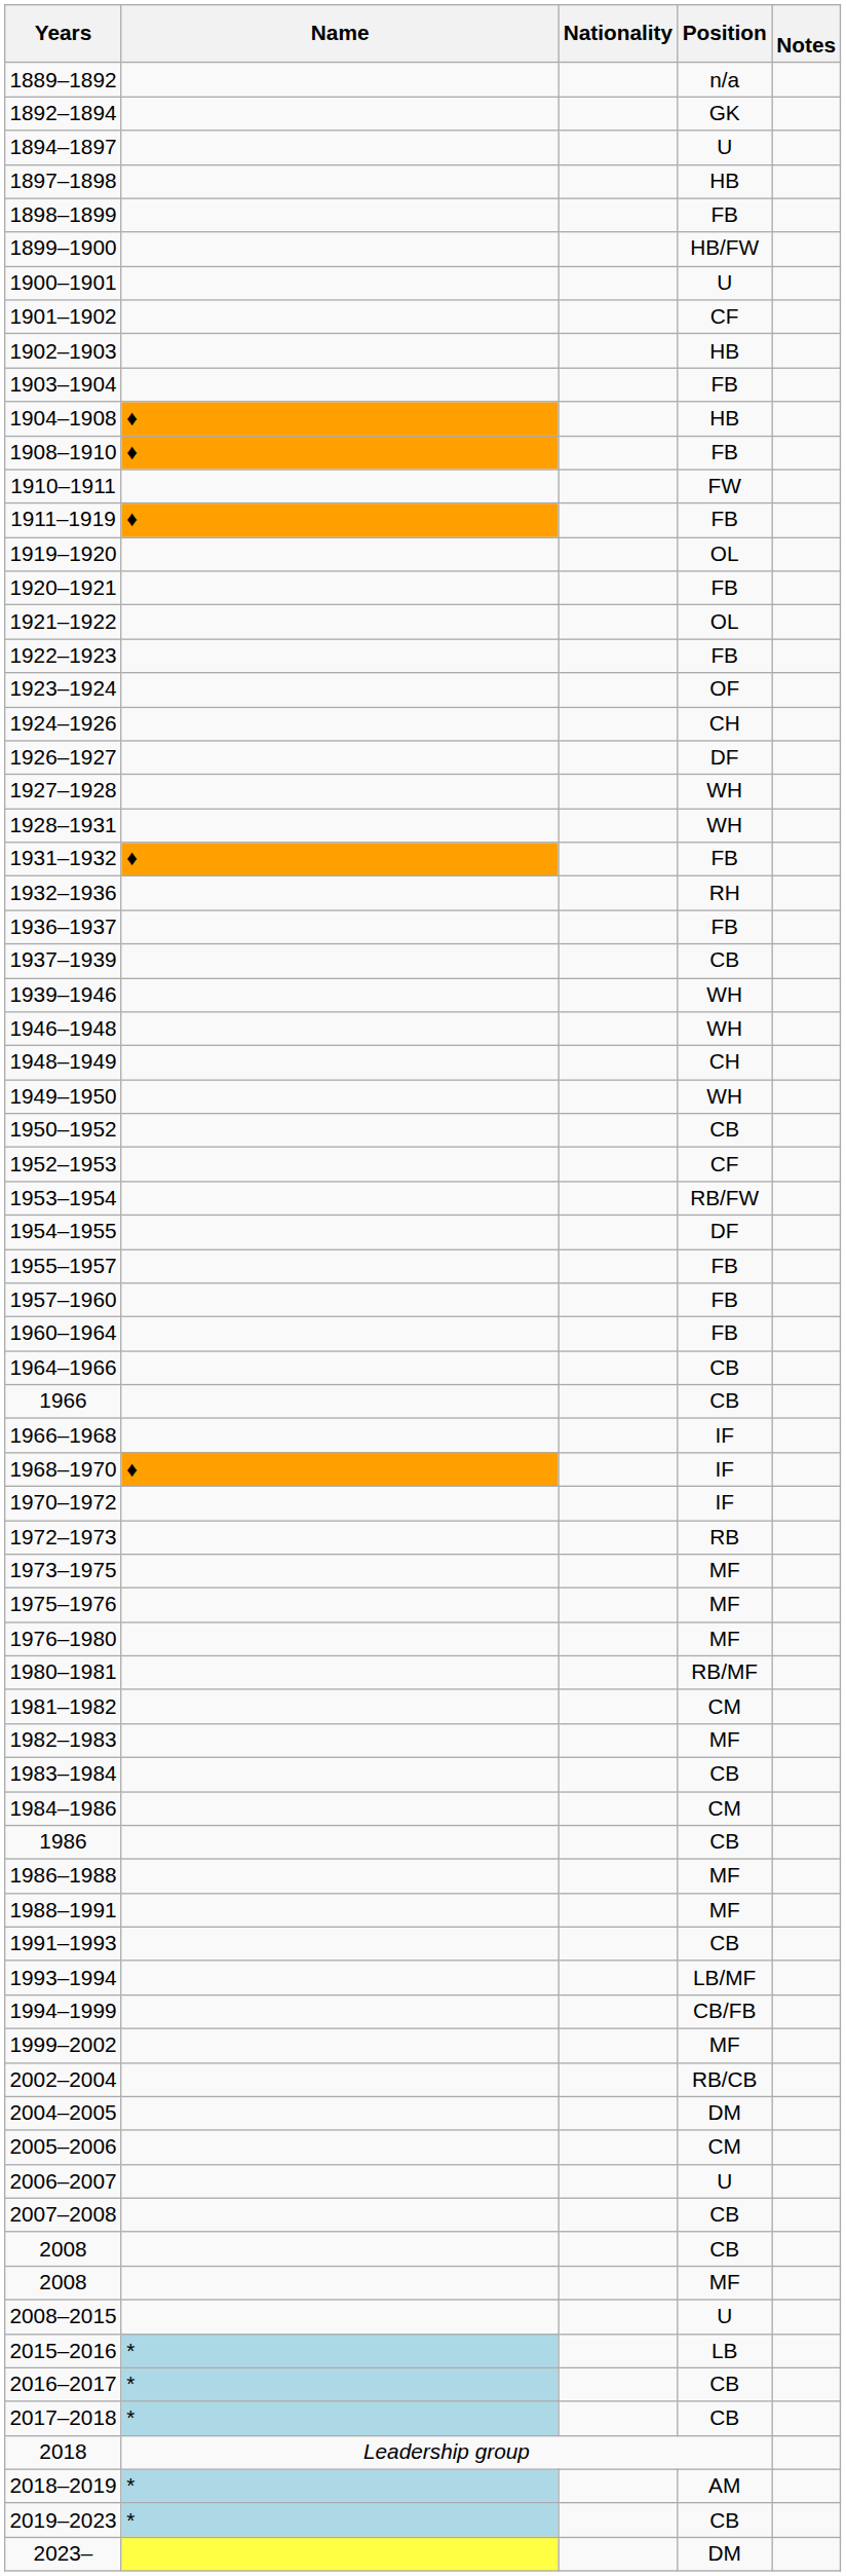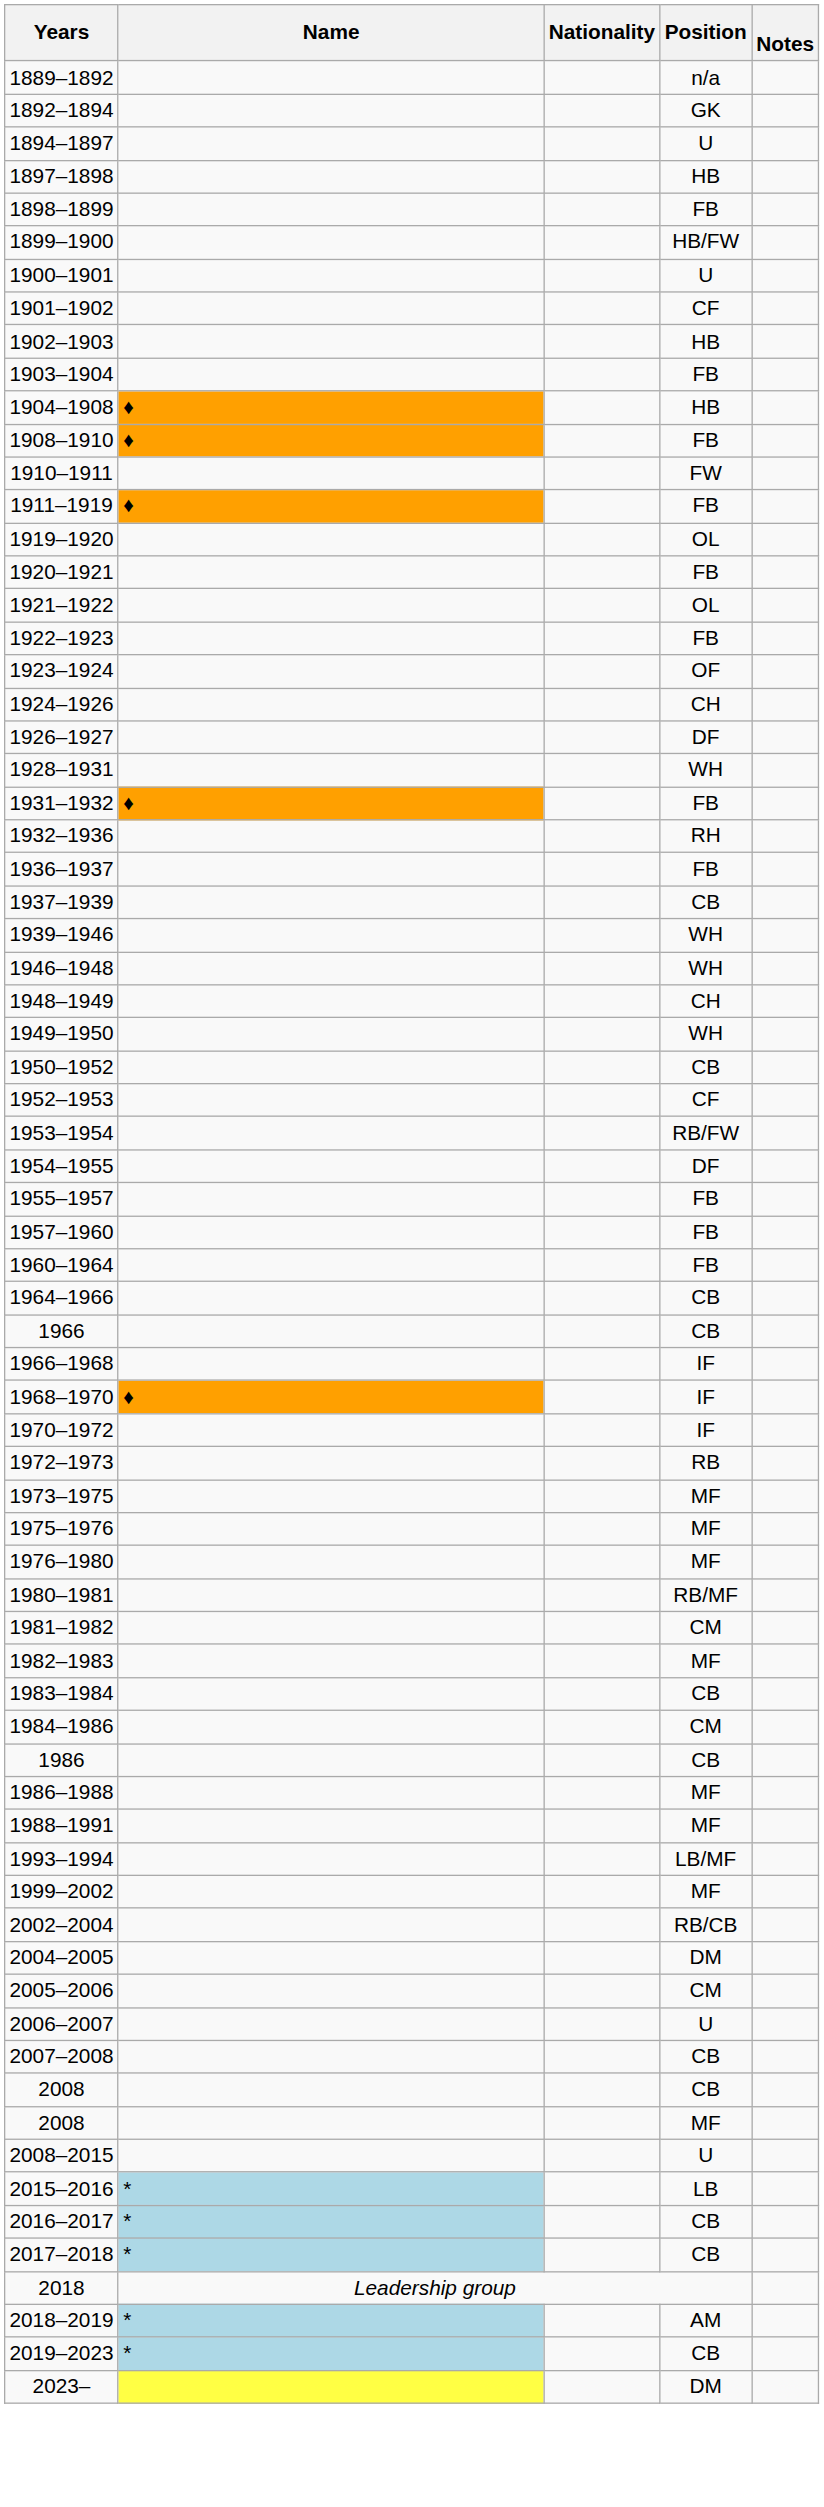- row: 1927–1928 | WH
- row: 1991–1993 | CB
- row: 1994–1999 | CB/FB
